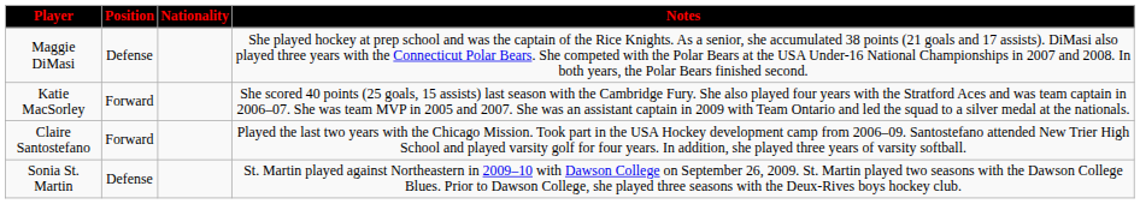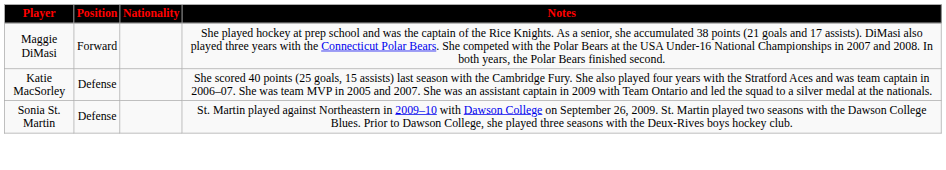Maggie DiMasi | Position: Defense -> Forward
Katie MacSorley | Position: Forward -> Defense
- row: Claire Santostefano | Forward | Played the last two years with the Chicago Mission. Took part in the USA Hockey development camp from 2006–09. Santostefano attended New Trier High School and played varsity golf for four years. In addition, she played three years of varsity softball.
